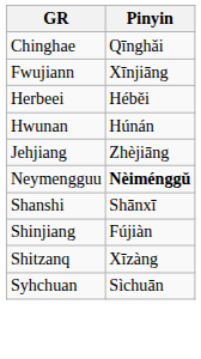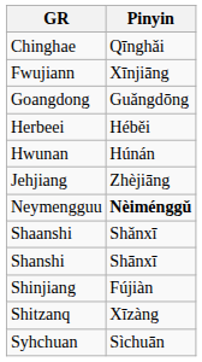+ row: Goangdong | Guǎngdōng
+ row: Shaanshi | Shǎnxī
